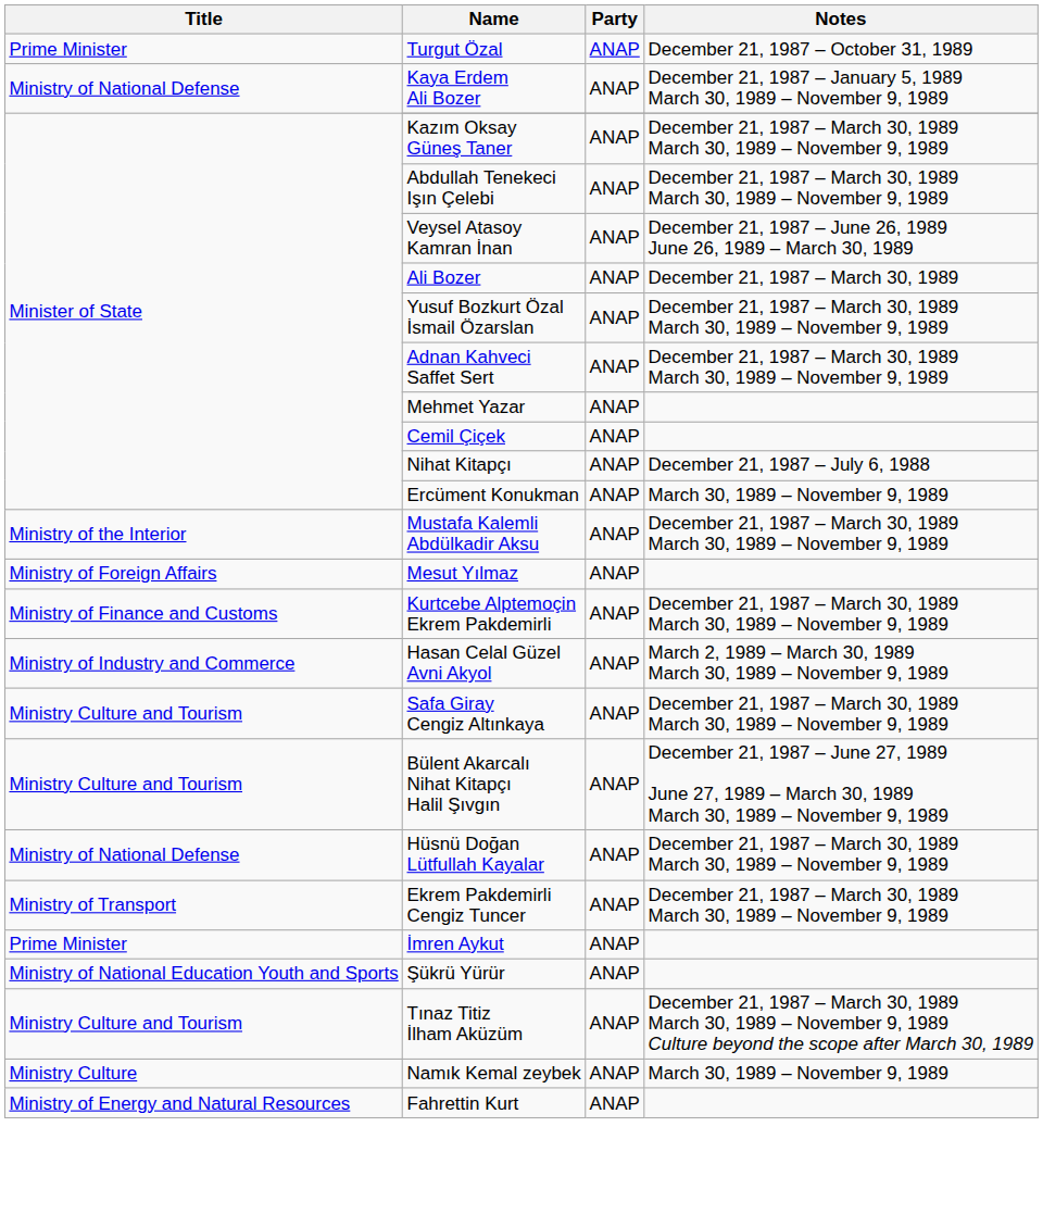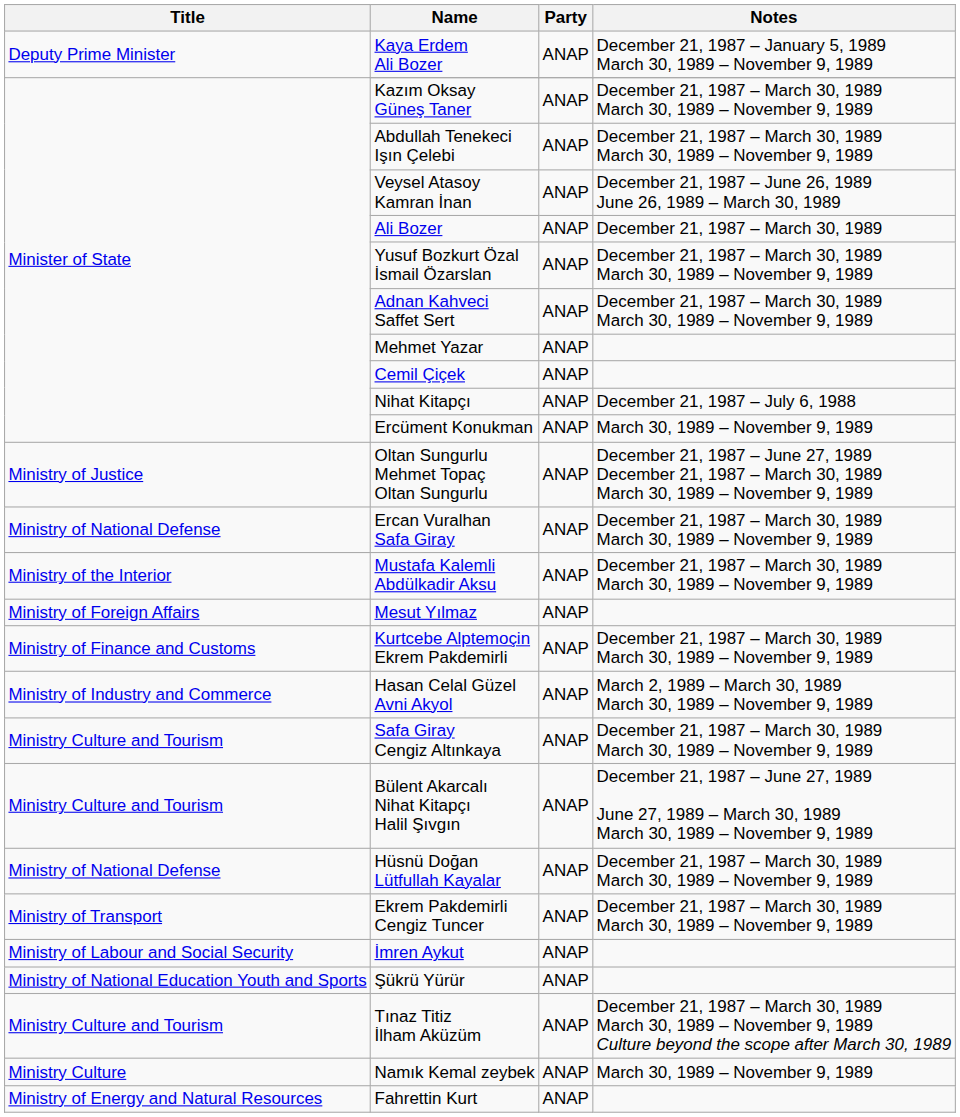- row: Prime Minister | Turgut Özal | ANAP | December 21, 1987 – October 31, 1989
Kaya Erdem Ali Bozer | Title: Ministry of National Defense -> Deputy Prime Minister
+ row: Ministry of Justice | Oltan Sungurlu Mehmet Topaç Oltan Sungurlu | ANAP | December 21, 1987 – June 27, 1989 December 21, 1987 – March 30, 1989 March 30, 1989 – November 9, 1989
+ row: Ministry of National Defense | Ercan Vuralhan Safa Giray | ANAP | December 21, 1987 – March 30, 1989 March 30, 1989 – November 9, 1989
İmren Aykut | Title: Prime Minister -> Ministry of Labour and Social Security
